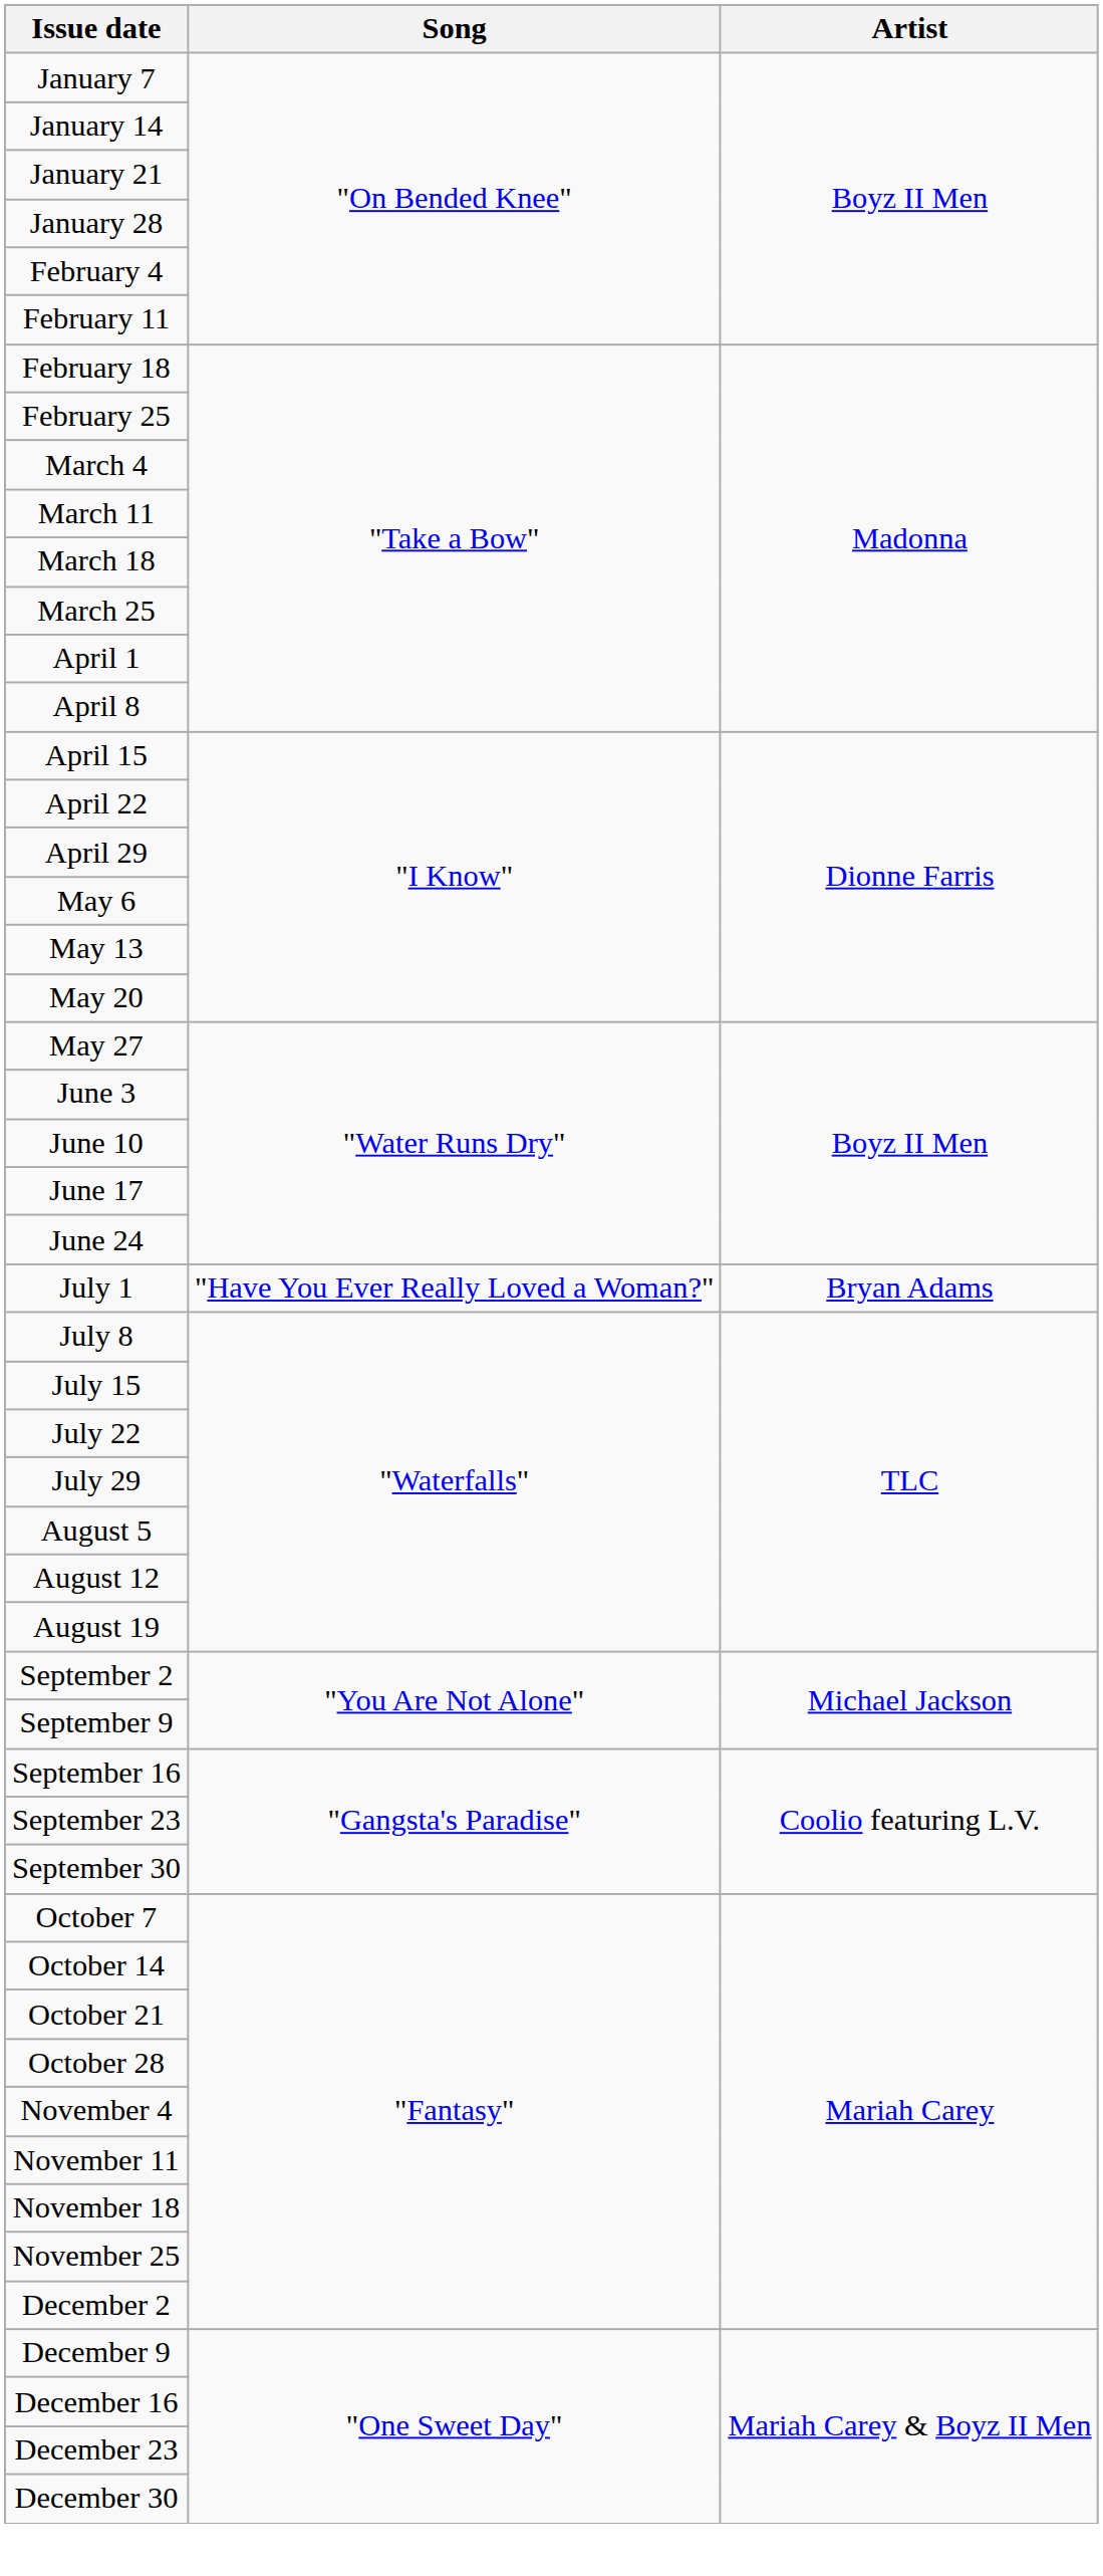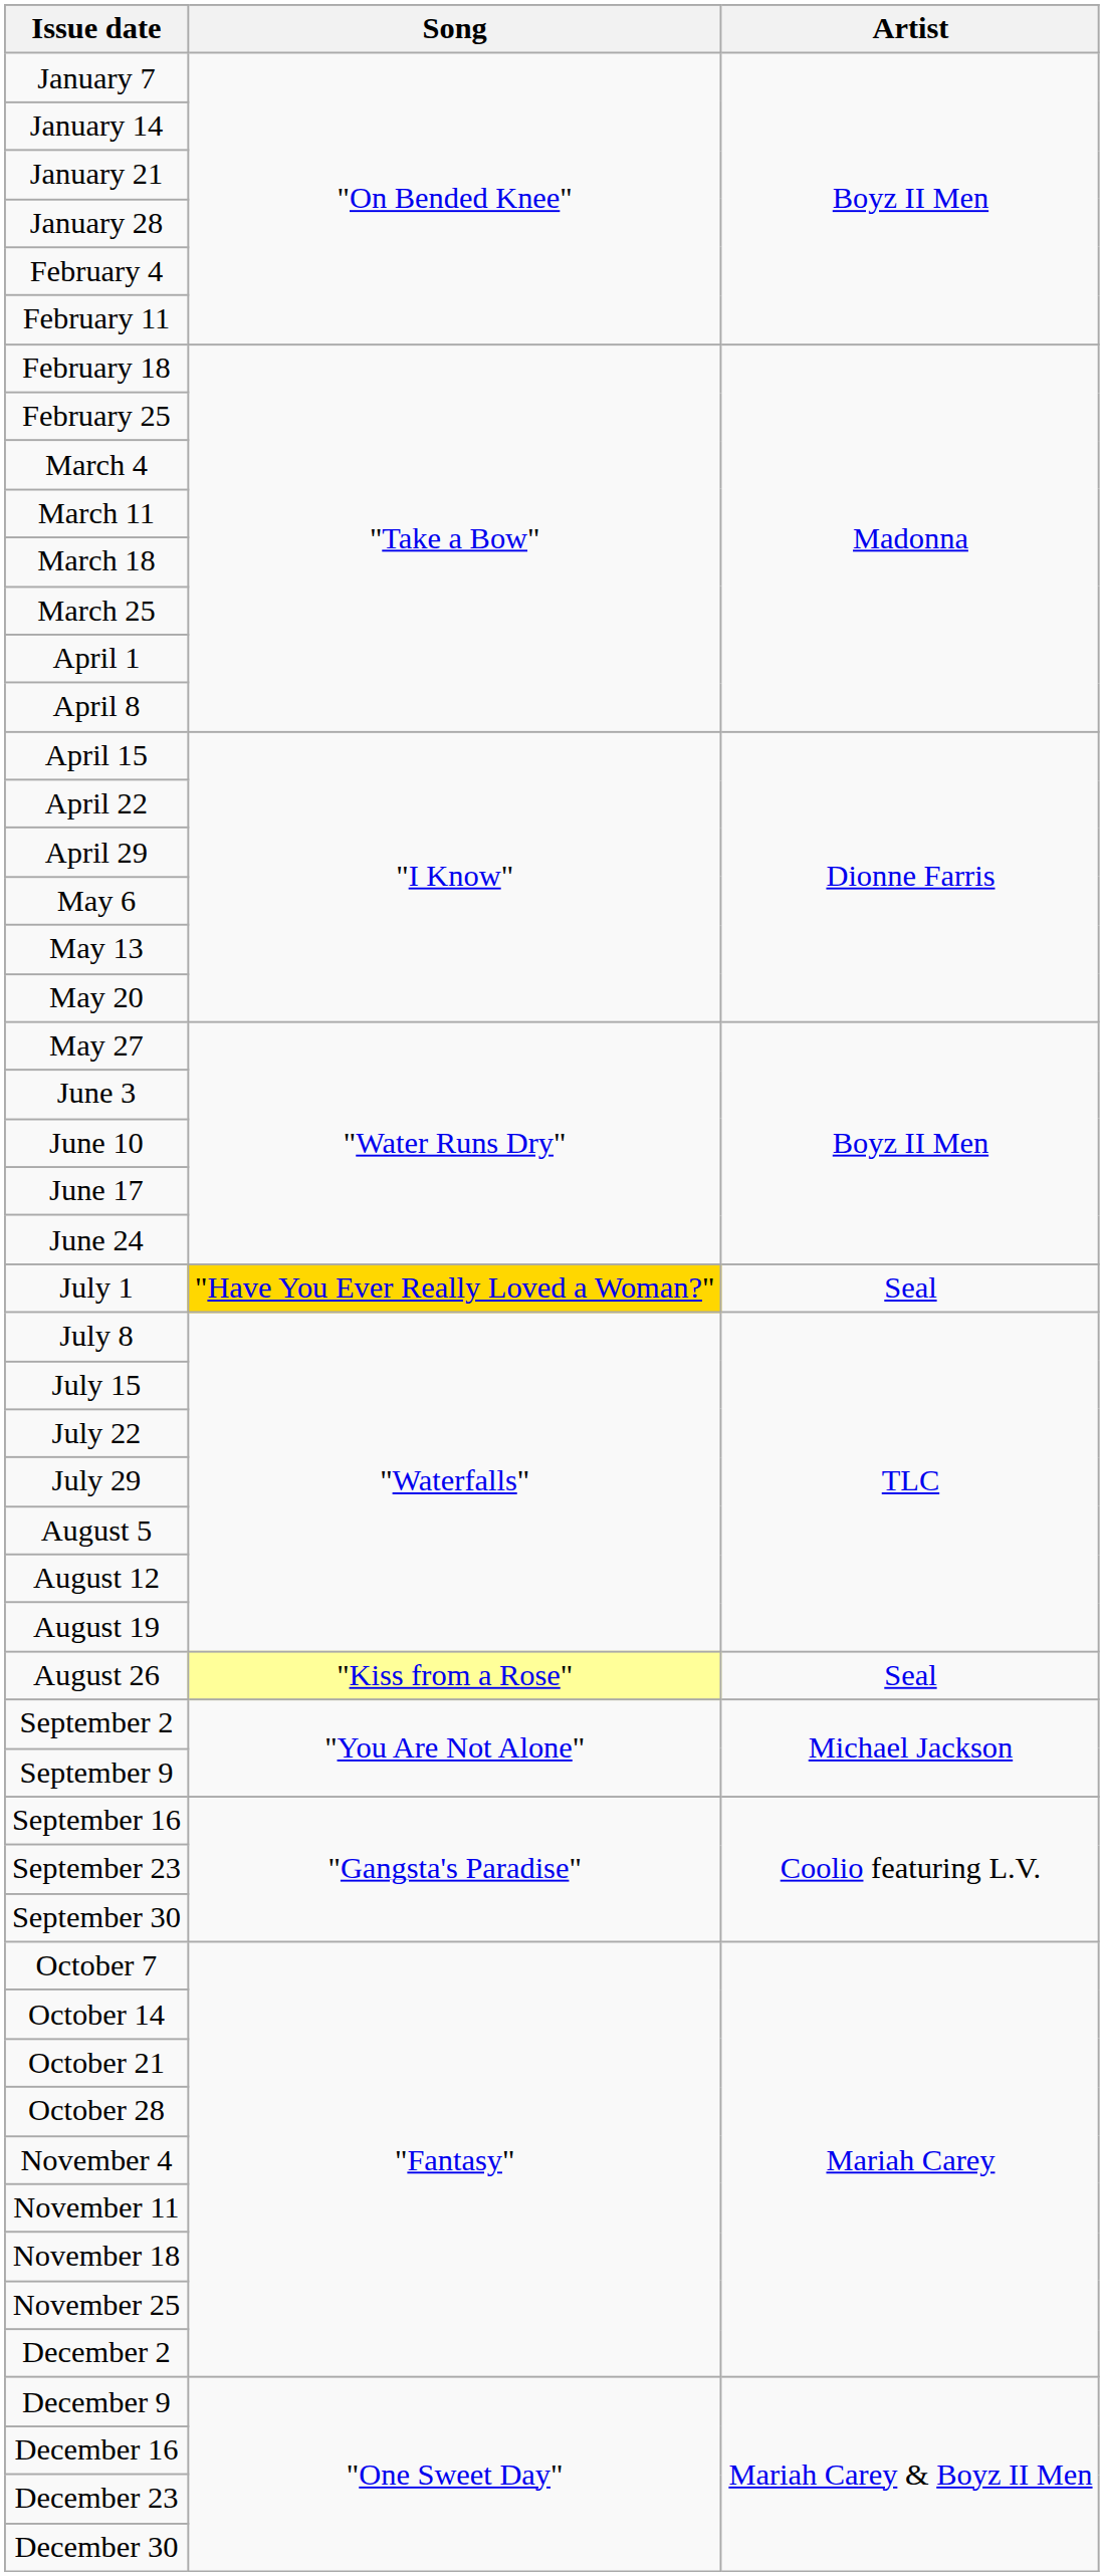July 1 | Song: no background -> gold background
July 1 | Artist: Bryan Adams -> Seal
+ row: August 26 | "Kiss from a Rose" | Seal
